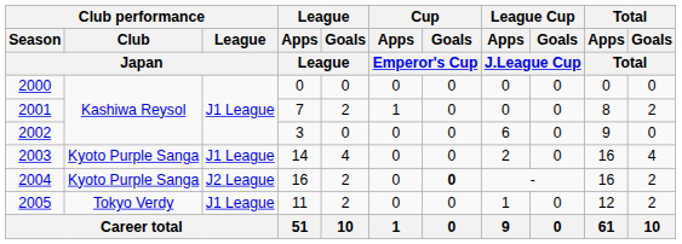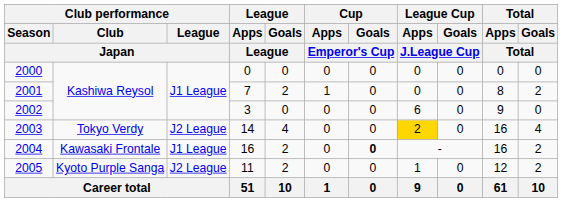2003 | Club performance / Club / Japan: Kyoto Purple Sanga -> Tokyo Verdy
2003 | Club performance / League / Japan: J1 League -> J2 League
2003 | League Cup / Apps / J.League Cup: no background -> gold background
2004 | Club performance / Club / Japan: Kyoto Purple Sanga -> Kawasaki Frontale
2004 | Club performance / League / Japan: J2 League -> J1 League
2005 | Club performance / Club / Japan: Tokyo Verdy -> Kyoto Purple Sanga
2005 | Club performance / League / Japan: J1 League -> J2 League
